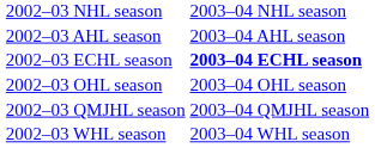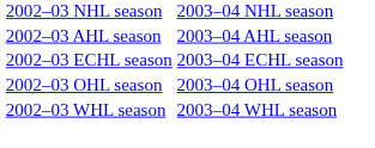2002–03 ECHL season | column 2: bold -> normal
- row: 2002–03 QMJHL season | 2003–04 QMJHL season
